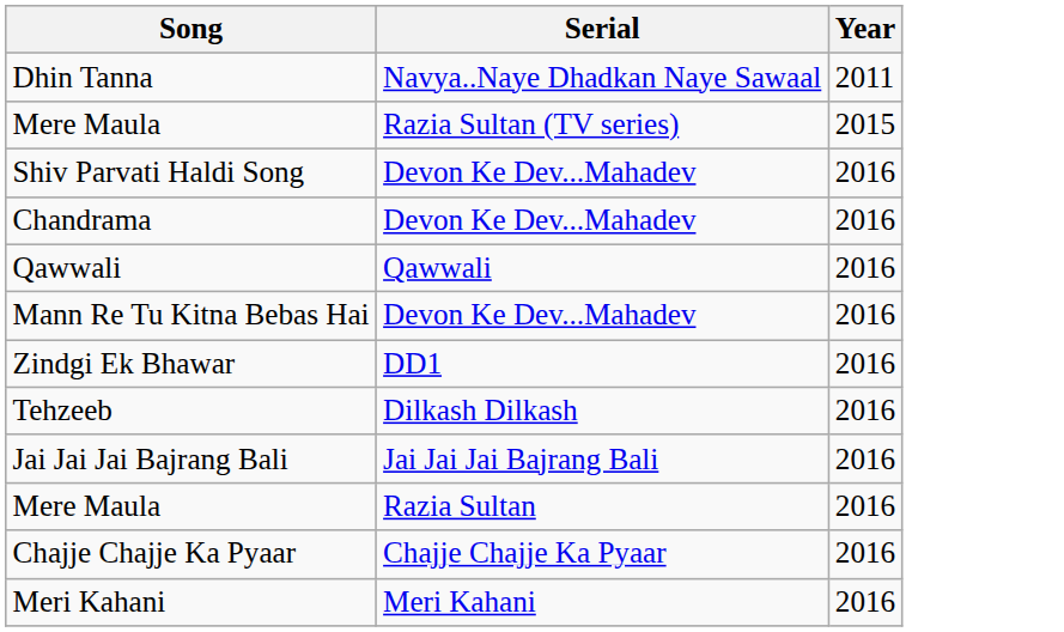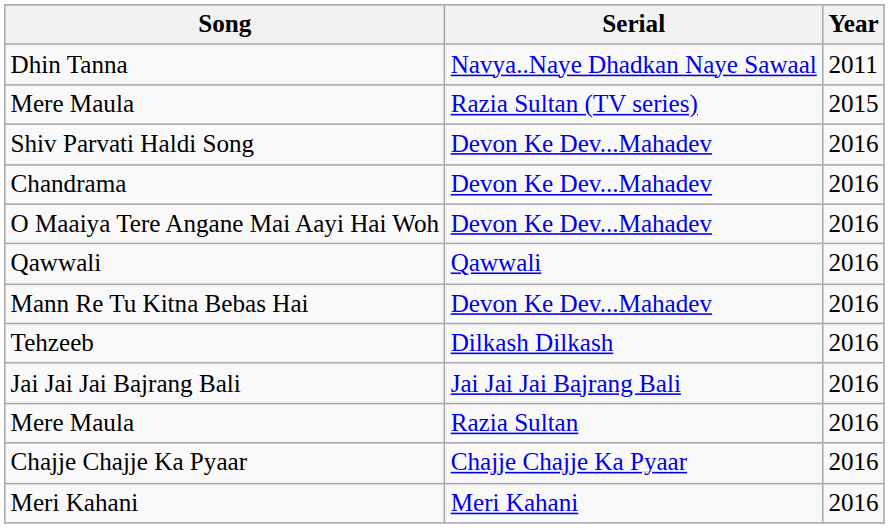+ row: O Maaiya Tere Angane Mai Aayi Hai Woh | Devon Ke Dev...Mahadev | 2016
- row: Zindgi Ek Bhawar | DD1 | 2016
